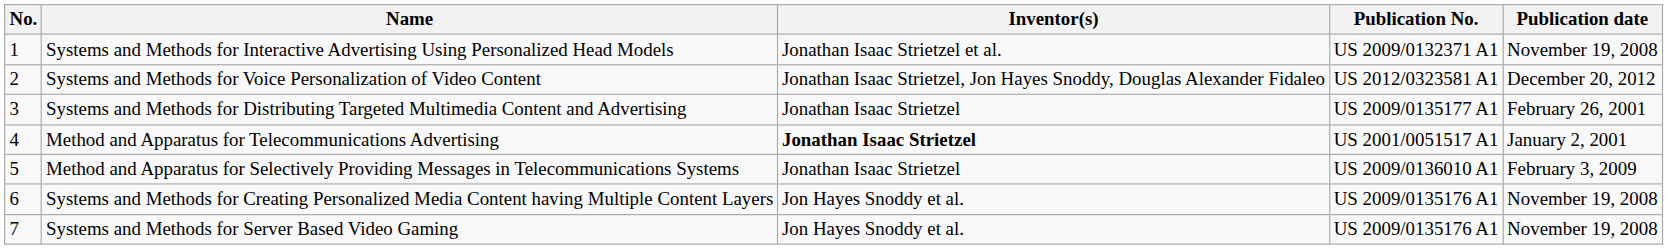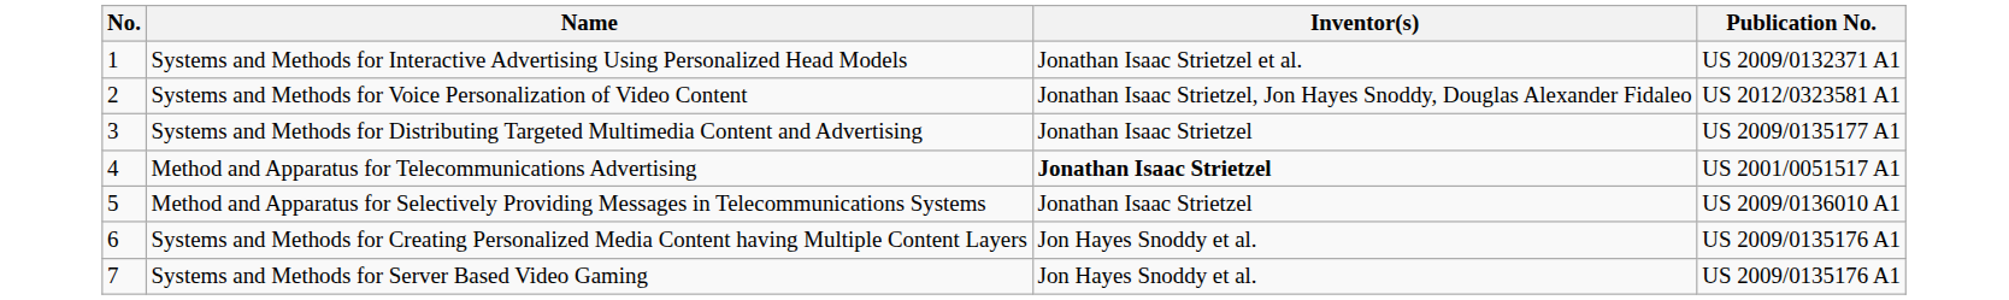- column: Publication date | November 19, 2008 | December 20, 2012 | February 26, 2001 | January 2, 2001 | February 3, 2009 | November 19, 2008 | November 19, 2008
